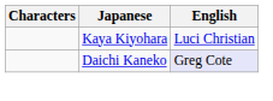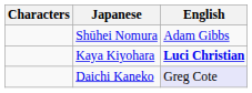+ row: Shūhei Nomura | Adam Gibbs
Kaya Kiyohara | English: normal -> bold
